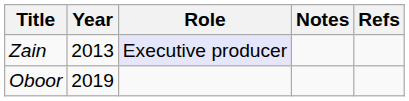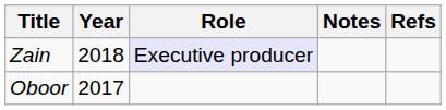Zain | Year: 2013 -> 2018
Oboor | Year: 2019 -> 2017
